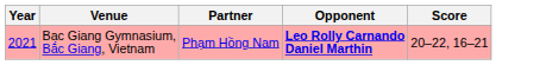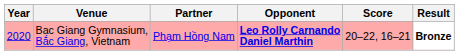+ column: Result | Bronze
Bac Giang Gymnasium, Bắc Giang, Vietnam | Year: 2021 -> 2020
